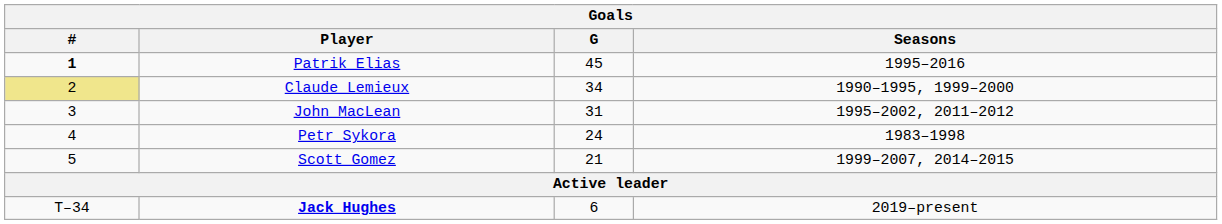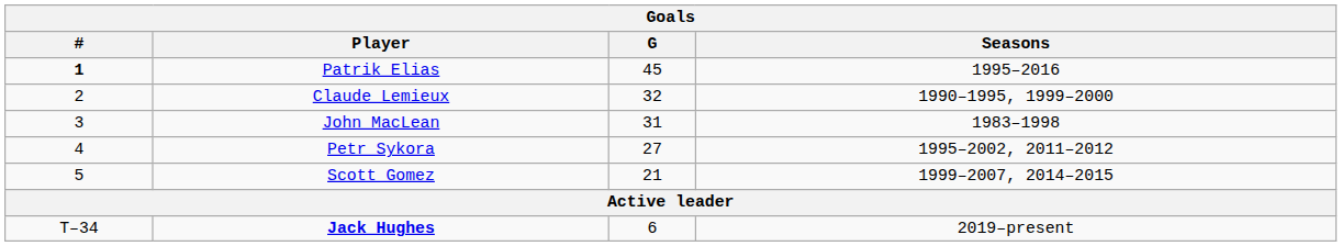Claude Lemieux | #: khaki background -> no background
Claude Lemieux | G: 34 -> 32
John MacLean | Seasons: 1995–2002, 2011–2012 -> 1983–1998
Petr Sykora | G: 24 -> 27
Petr Sykora | Seasons: 1983–1998 -> 1995–2002, 2011–2012
